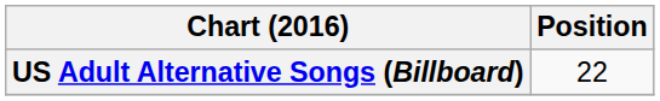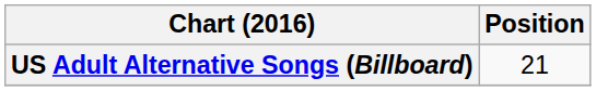US Adult Alternative Songs (Billboard) | Position: 22 -> 21
